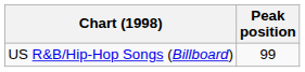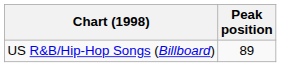US R&B/Hip-Hop Songs (Billboard) | Peak position: 99 -> 89
